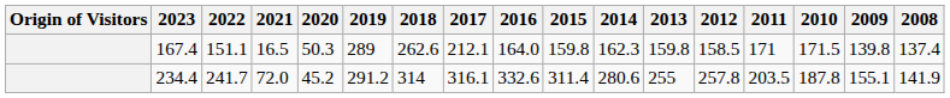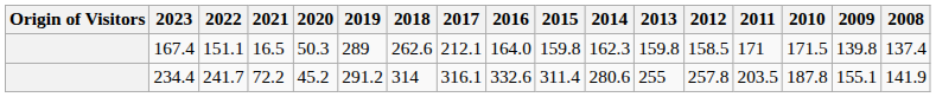234.4 | 2021: 72.0 -> 72.2
